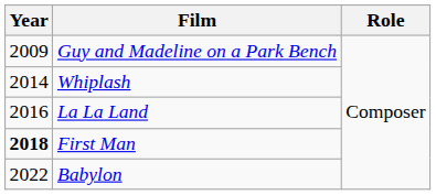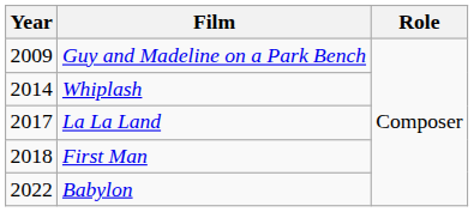La La Land | Year: 2016 -> 2017
First Man | Year: bold -> normal
